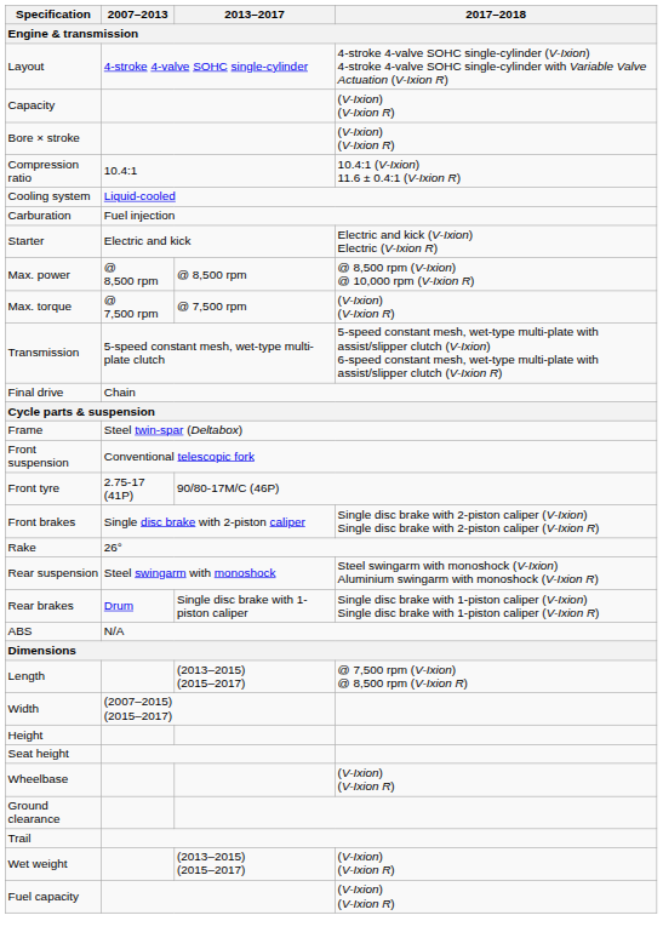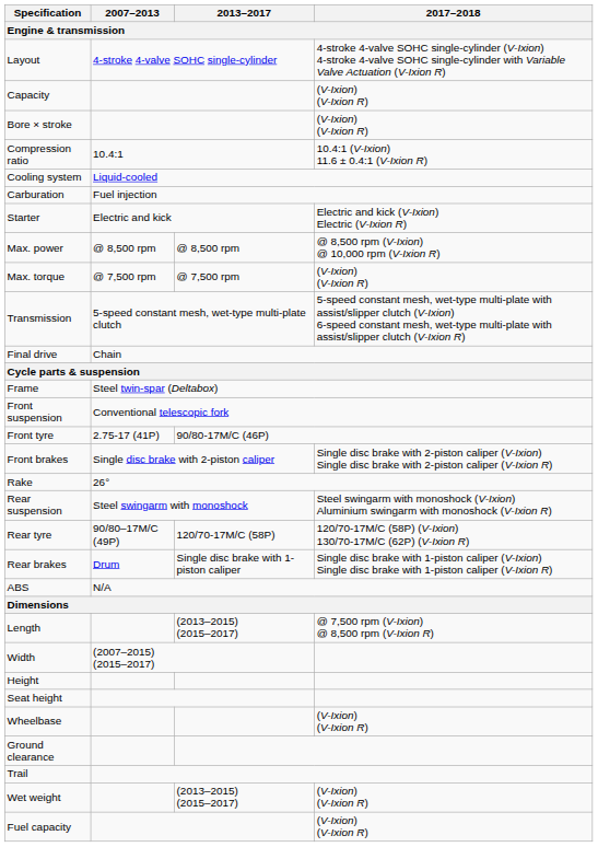+ row: Rear tyre | 90/80–17M/C (49P) | 120/70-17M/C (58P) | 120/70-17M/C (58P) (V-Ixion) 130/70-17M/C (62P) (V-Ixion R)
